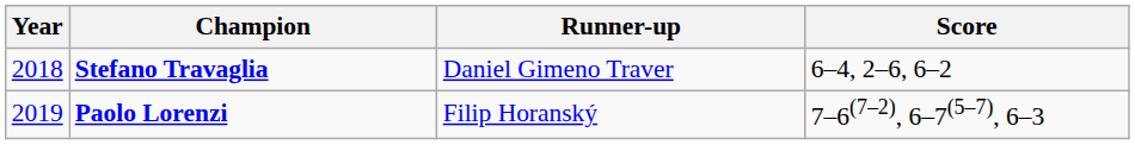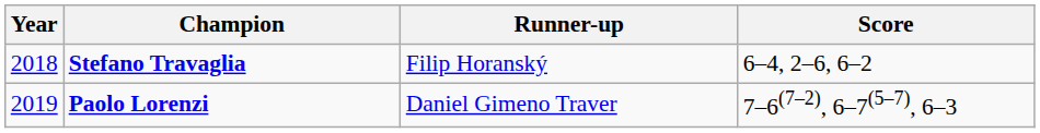Stefano Travaglia | Runner-up: Daniel Gimeno Traver -> Filip Horanský
Paolo Lorenzi | Runner-up: Filip Horanský -> Daniel Gimeno Traver
